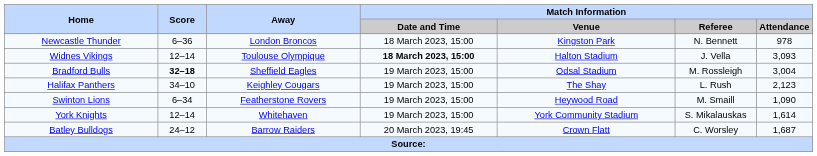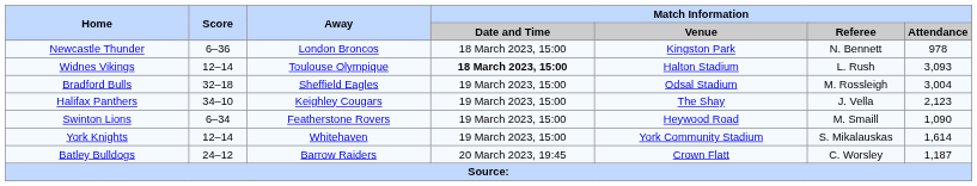Widnes Vikings | Match Information / Referee: J. Vella -> L. Rush
Bradford Bulls | Score: bold -> normal
Halifax Panthers | Match Information / Referee: L. Rush -> J. Vella
Batley Bulldogs | Match Information / Attendance: 1,687 -> 1,187
